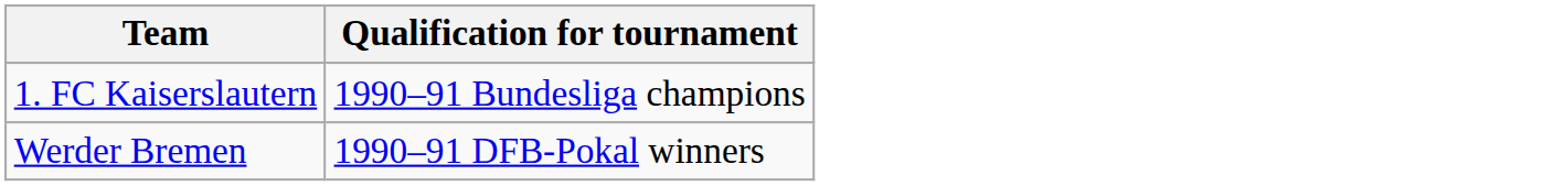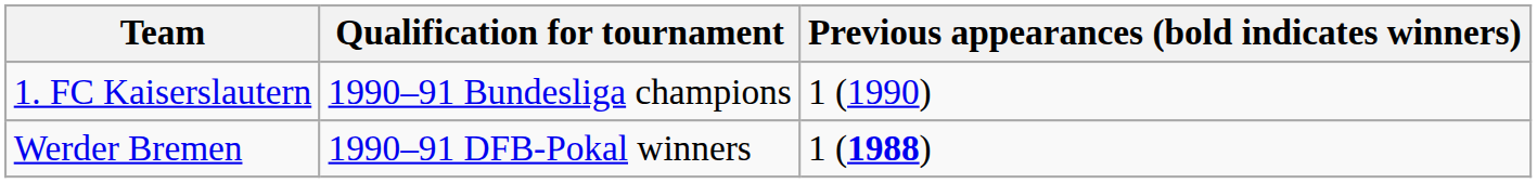+ column: Previous appearances (bold indicates winners) | 1 (1990) | 1 (1988)
